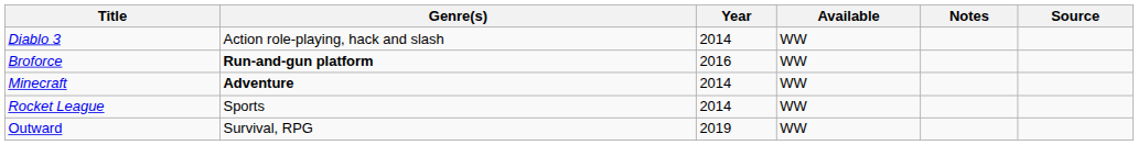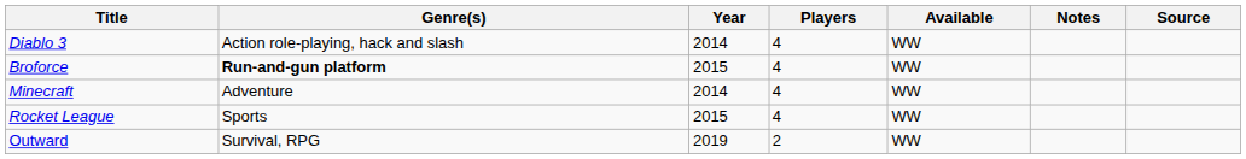+ column: Players | 4 | 4 | 4 | 4 | 2
Broforce | Year: 2016 -> 2015
Minecraft | Genre(s): bold -> normal
Rocket League | Year: 2014 -> 2015
